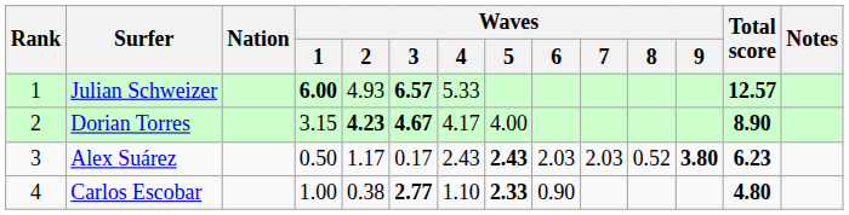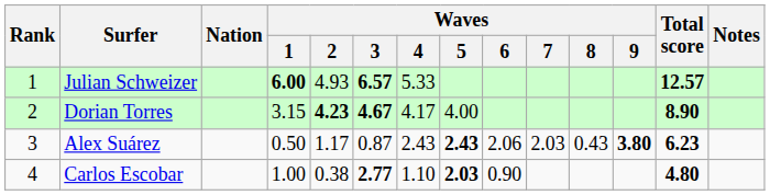Alex Suárez | Waves / 3: 0.17 -> 0.87
Alex Suárez | Waves / 6: 2.03 -> 2.06
Alex Suárez | Waves / 8: 0.52 -> 0.43
Carlos Escobar | Waves / 5: 2.33 -> 2.03
